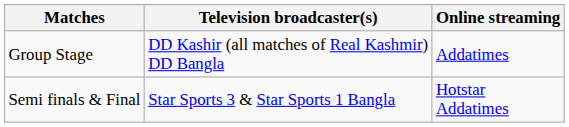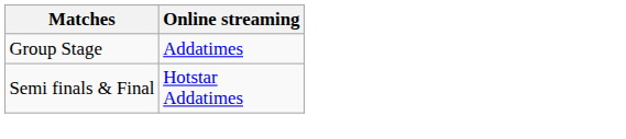- column: Television broadcaster(s) | DD Kashir (all matches of Real Kashmir) DD Bangla | Star Sports 3 & Star Sports 1 Bangla
